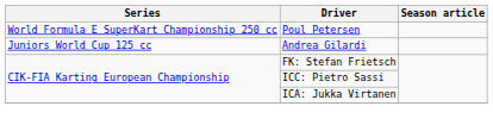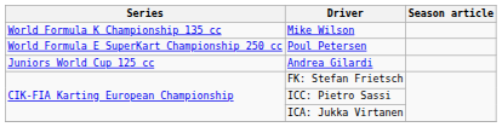+ row: World Formula K Championship 135 cc | Mike Wilson
